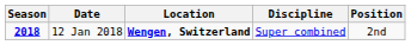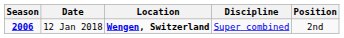12 Jan 2018 | Season: 2018 -> 2006
